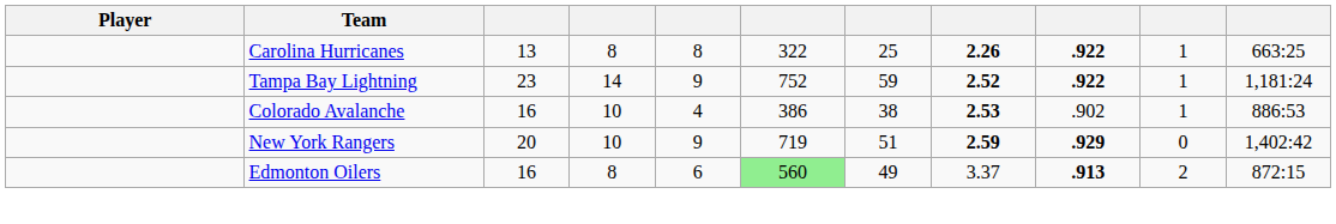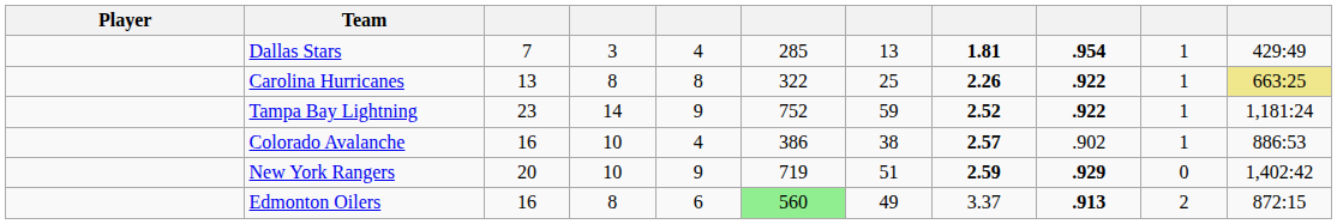+ row: Dallas Stars | 7 | 3 | 4 | 285 | 13 | 1.81 | .954 | 1 | 429:49
Carolina Hurricanes | column 11: no background -> khaki background
Colorado Avalanche | column 8: 2.53 -> 2.57
